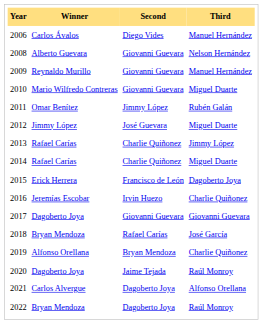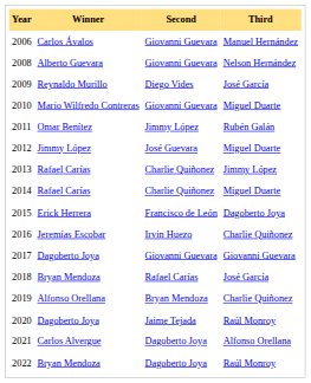2006 | Second: Diego Vides -> Giovanni Guevara
2009 | Second: Giovanni Guevara -> Diego Vides
2009 | Third: Manuel Hernández -> José García
